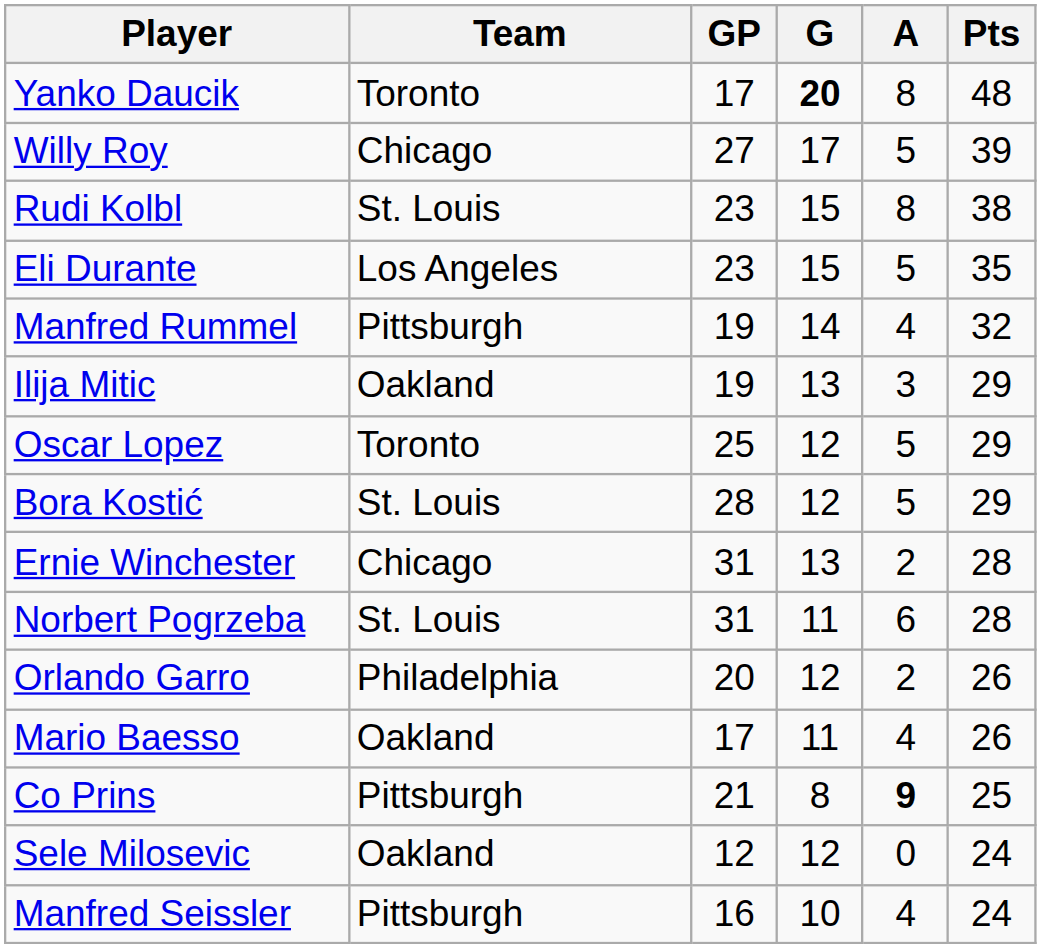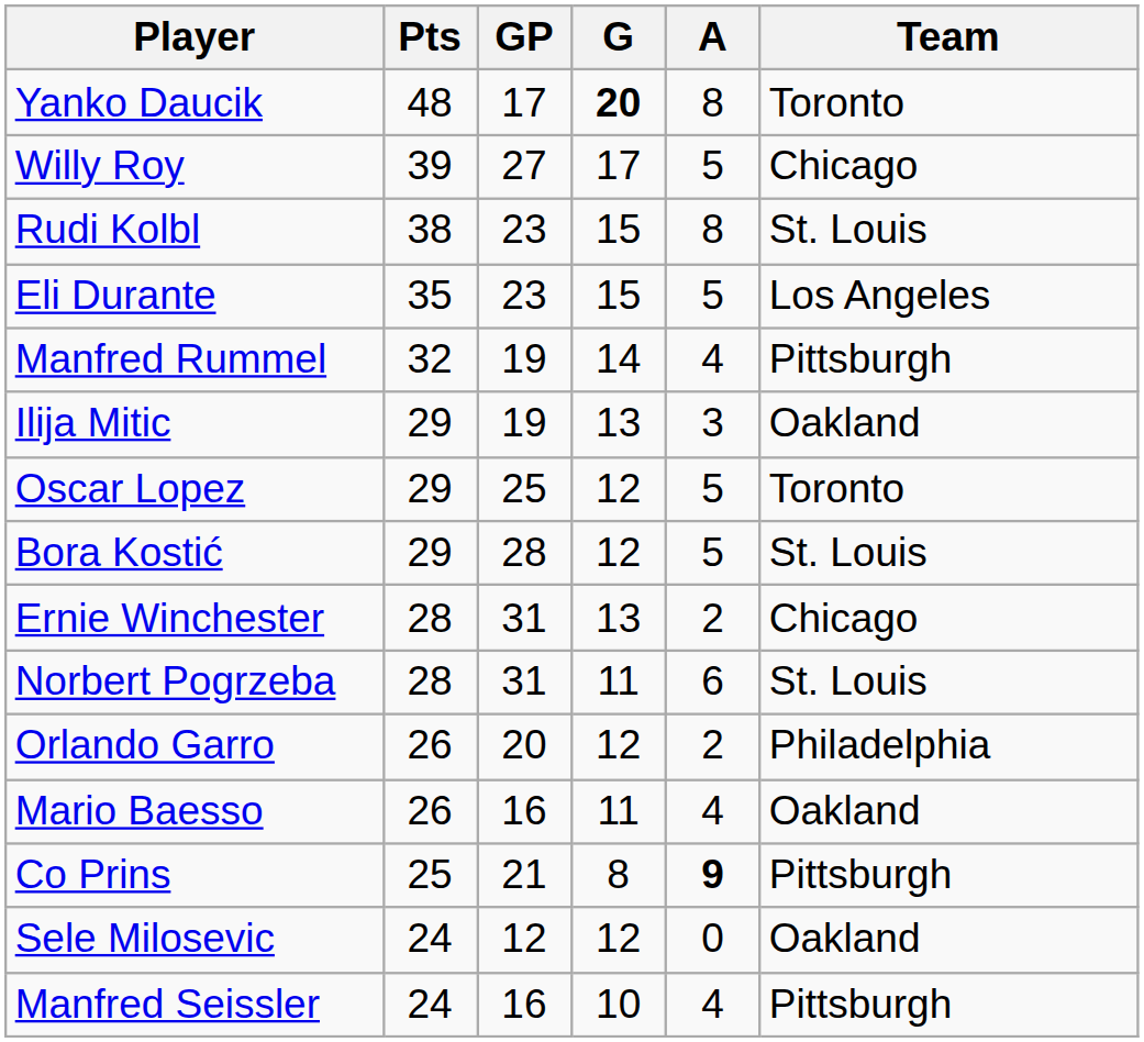columns swapped: Team <-> Pts
Mario Baesso | GP: 17 -> 16
